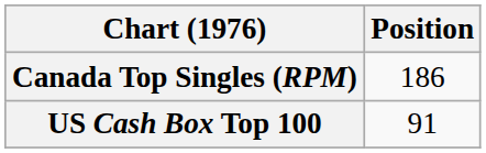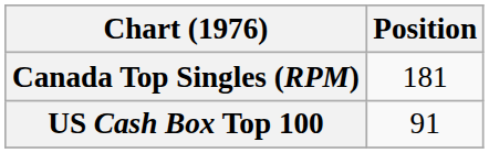Canada Top Singles (RPM) | Position: 186 -> 181
